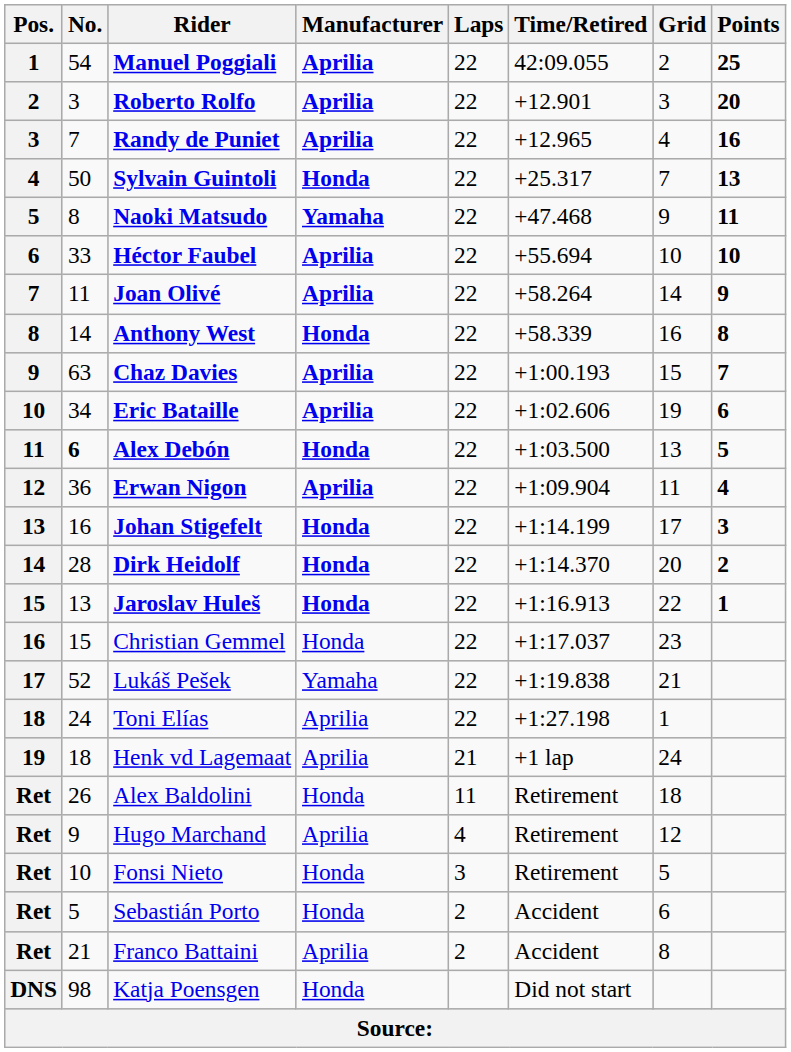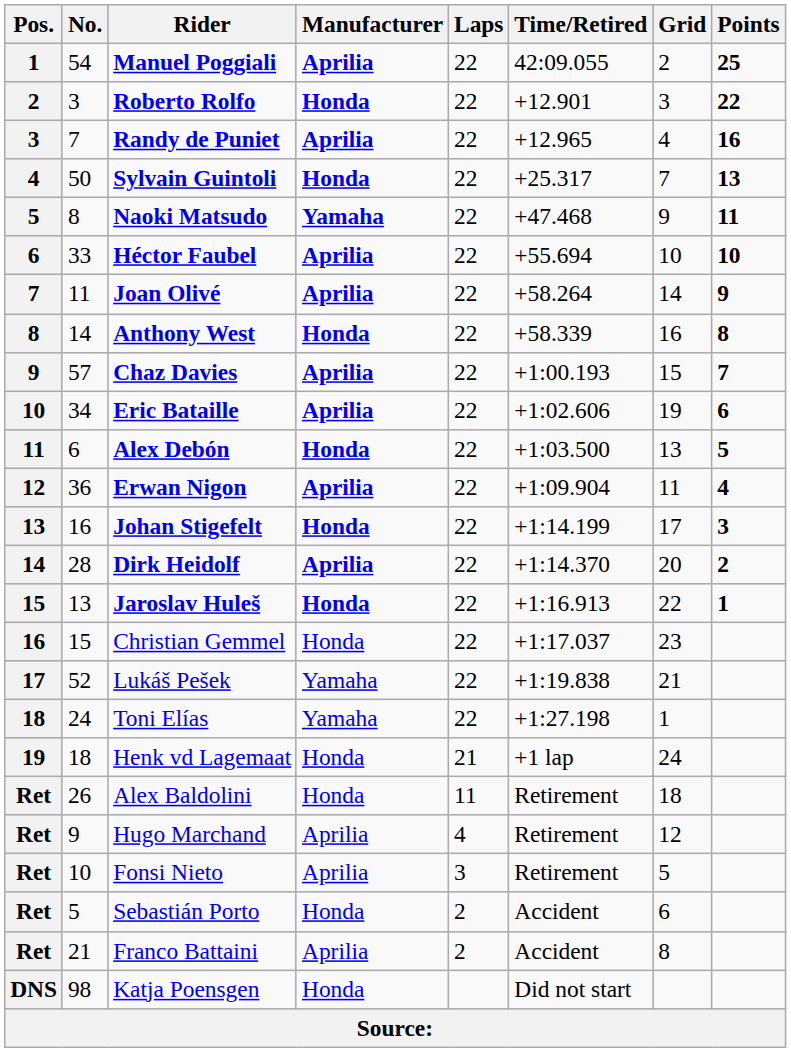Roberto Rolfo | Manufacturer: Aprilia -> Honda
Roberto Rolfo | Points: 20 -> 22
Chaz Davies | No.: 63 -> 57
Alex Debón | No.: bold -> normal
Dirk Heidolf | Manufacturer: Honda -> Aprilia
Toni Elías | Manufacturer: Aprilia -> Yamaha
Henk vd Lagemaat | Manufacturer: Aprilia -> Honda
Fonsi Nieto | Manufacturer: Honda -> Aprilia
